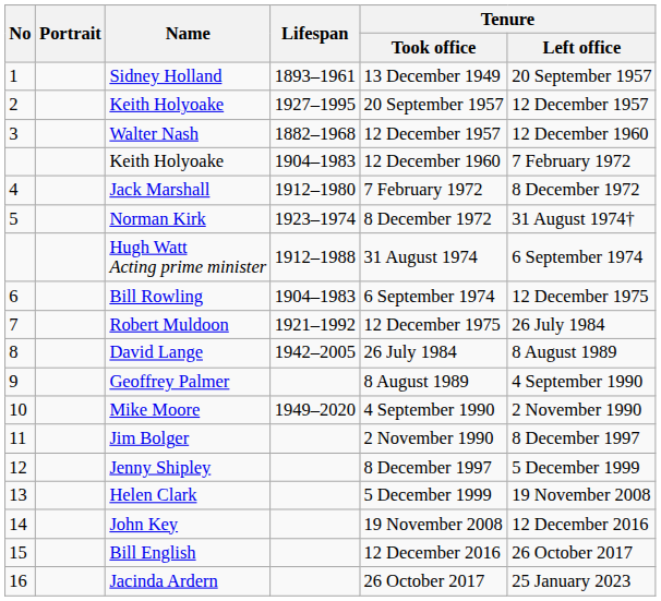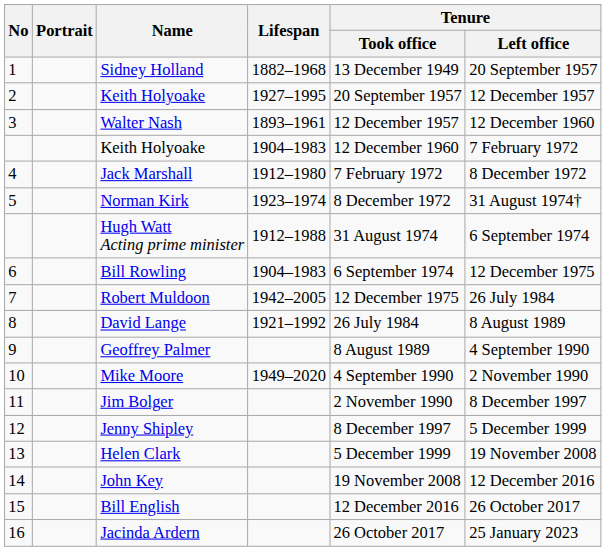Sidney Holland | Lifespan: 1893–1961 -> 1882–1968
Walter Nash | Lifespan: 1882–1968 -> 1893–1961
Robert Muldoon | Lifespan: 1921–1992 -> 1942–2005
David Lange | Lifespan: 1942–2005 -> 1921–1992
